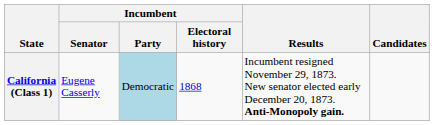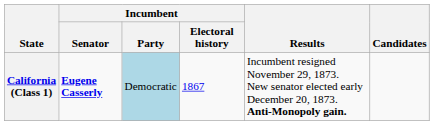California (Class 1) | Incumbent / Senator: normal -> bold
California (Class 1) | Incumbent / Electoral history: 1868 -> 1867
